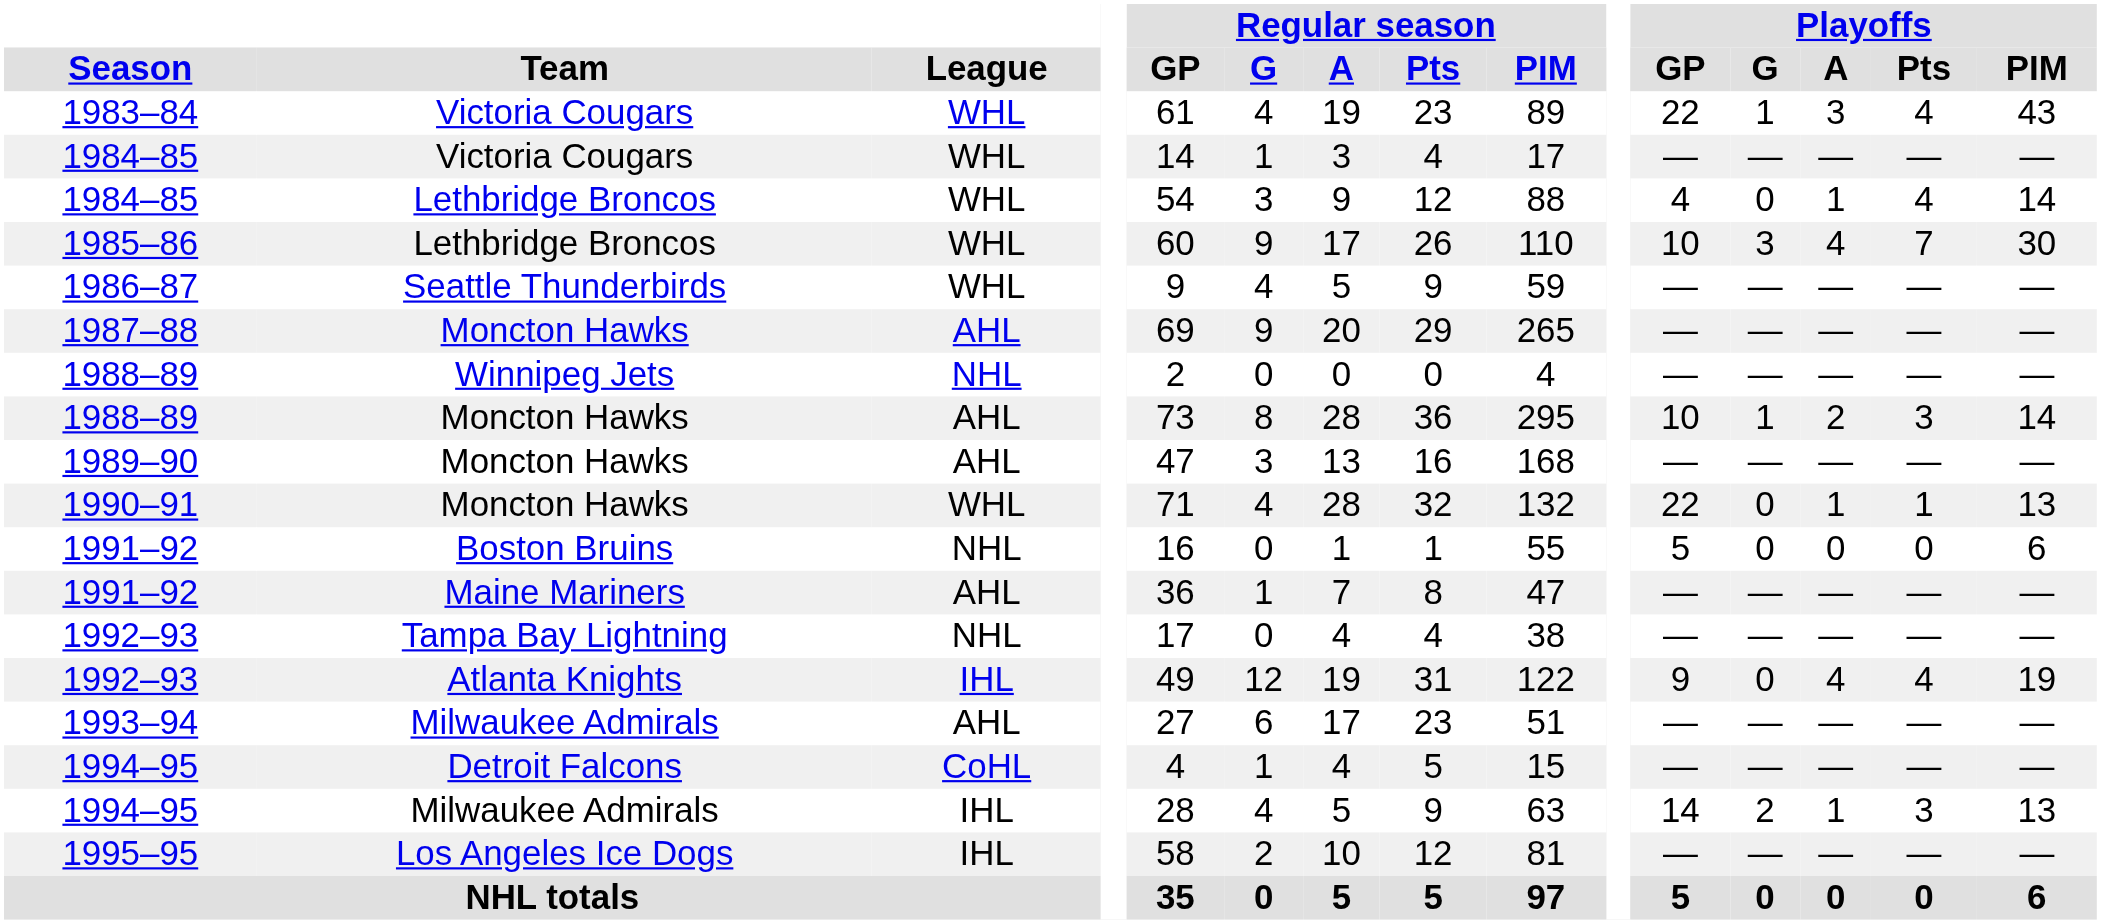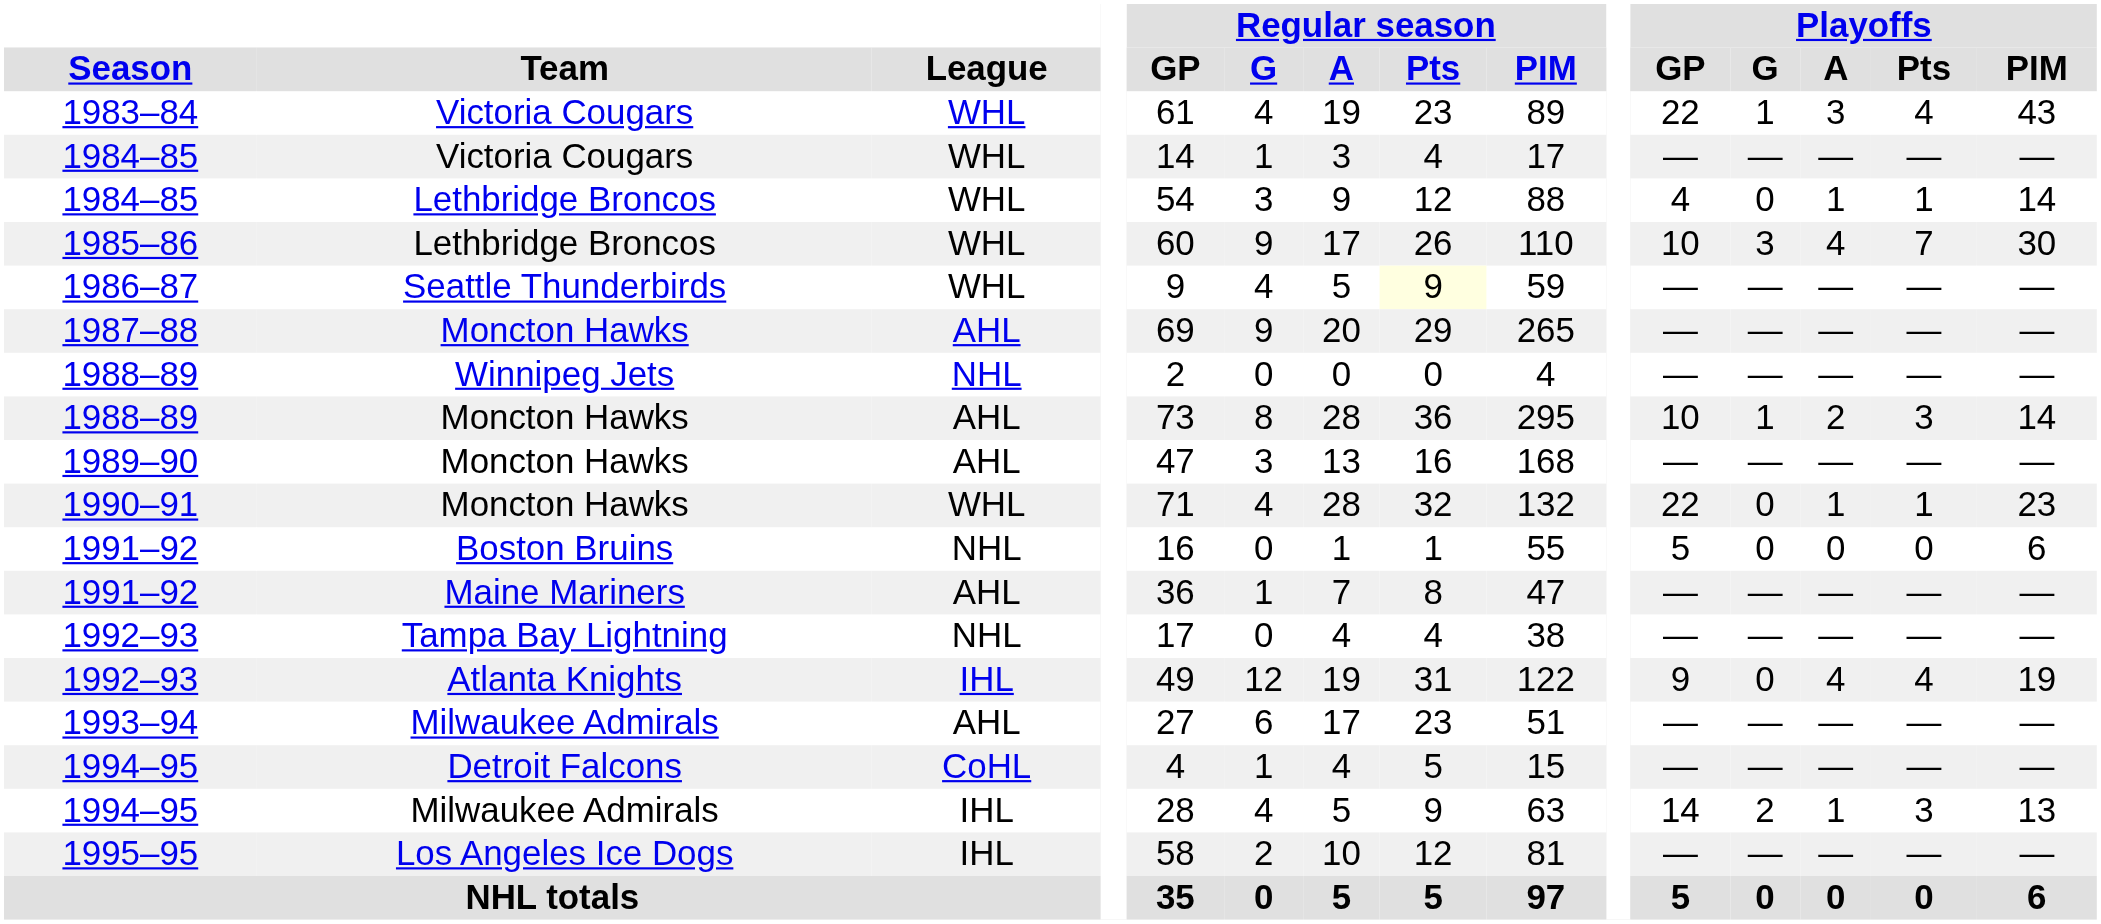1984–85 / Lethbridge Broncos | Playoffs / Pts: 4 -> 1
1986–87 | Regular season / Pts: no background -> lightyellow background
1990–91 | Playoffs / PIM: 13 -> 23
